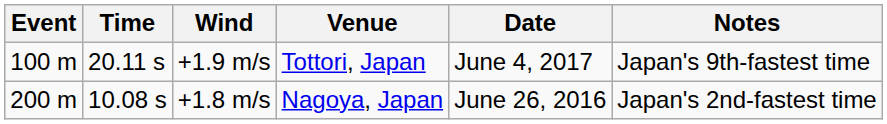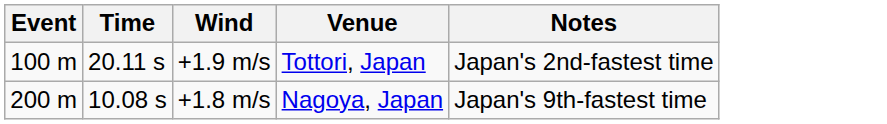- column: Date | June 4, 2017 | June 26, 2016
+1.9 m/s | Notes: Japan's 9th-fastest time -> Japan's 2nd-fastest time
+1.8 m/s | Notes: Japan's 2nd-fastest time -> Japan's 9th-fastest time
